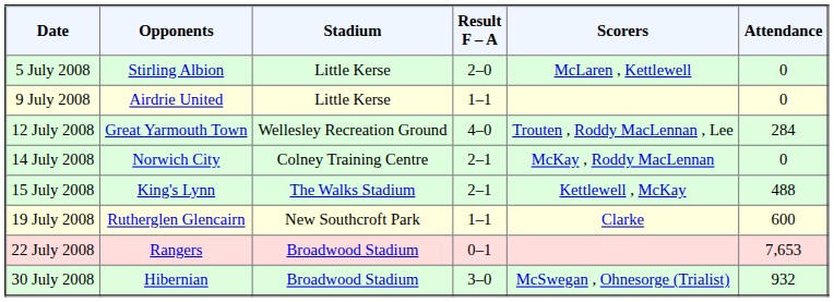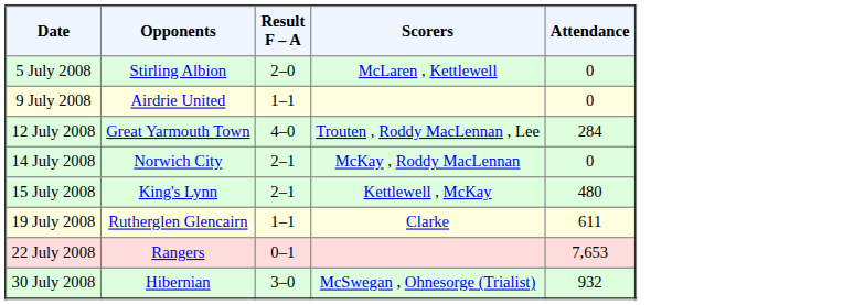- column: Stadium | Little Kerse | Little Kerse | Wellesley Recreation Ground | Colney Training Centre | The Walks Stadium | New Southcroft Park | Broadwood Stadium | Broadwood Stadium
15 July 2008 | Attendance: 488 -> 480
19 July 2008 | Attendance: 600 -> 611
